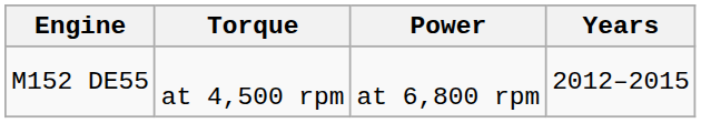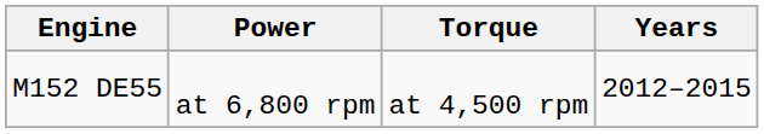columns swapped: Power <-> Torque
